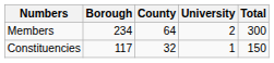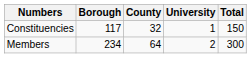rows swapped: Constituencies <-> Members
